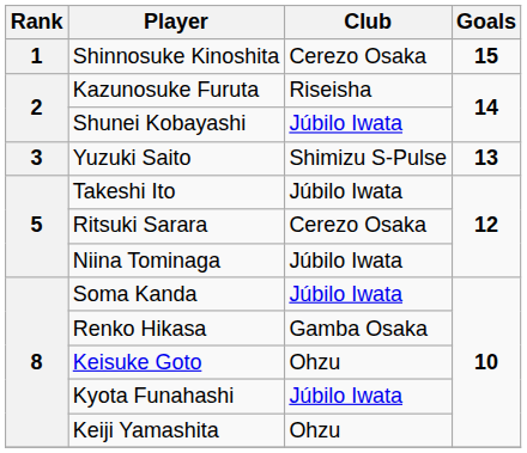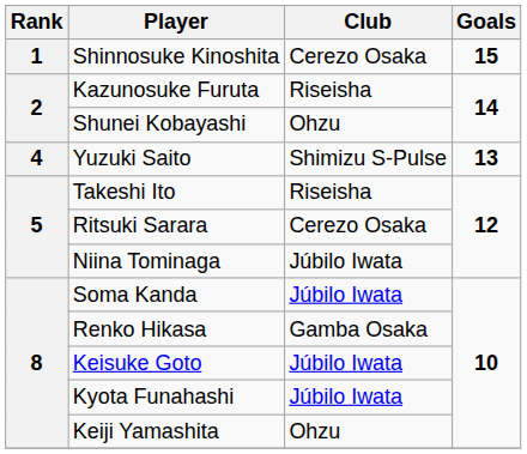Shunei Kobayashi | Club: Júbilo Iwata -> Ohzu
Yuzuki Saito | Rank: 3 -> 4
Takeshi Ito | Club: Júbilo Iwata -> Riseisha
Keisuke Goto | Club: Ohzu -> Júbilo Iwata
